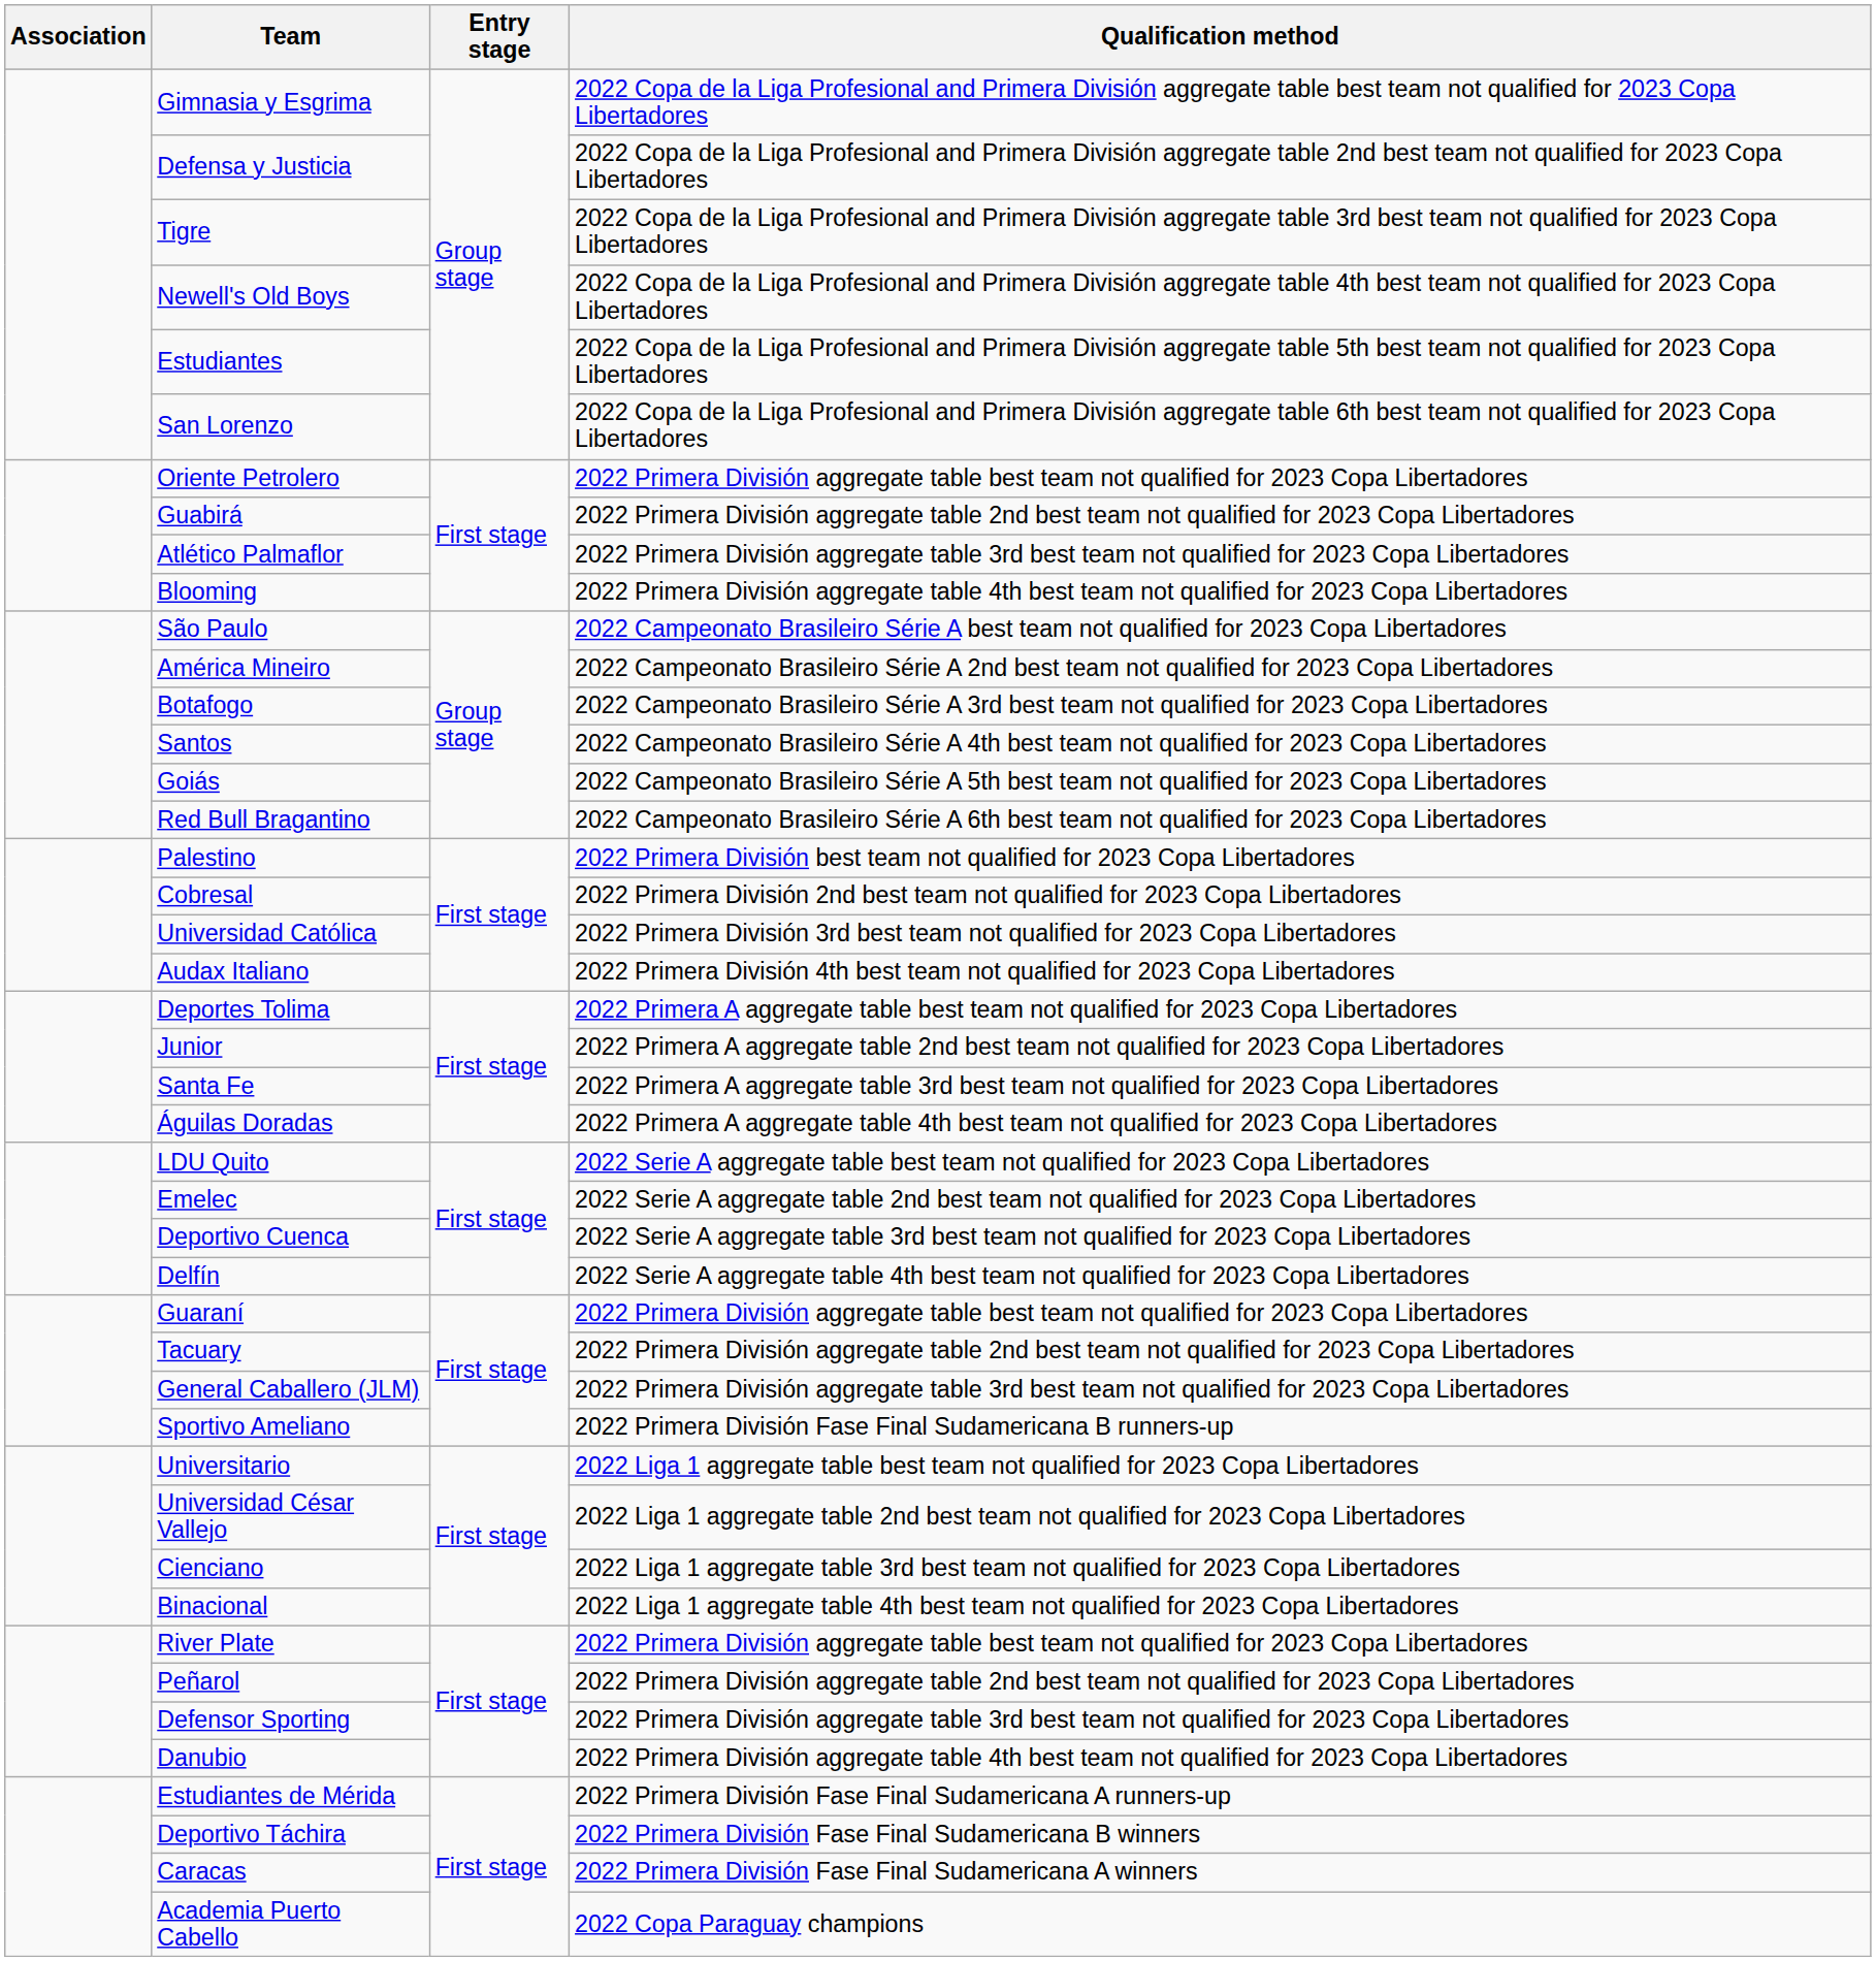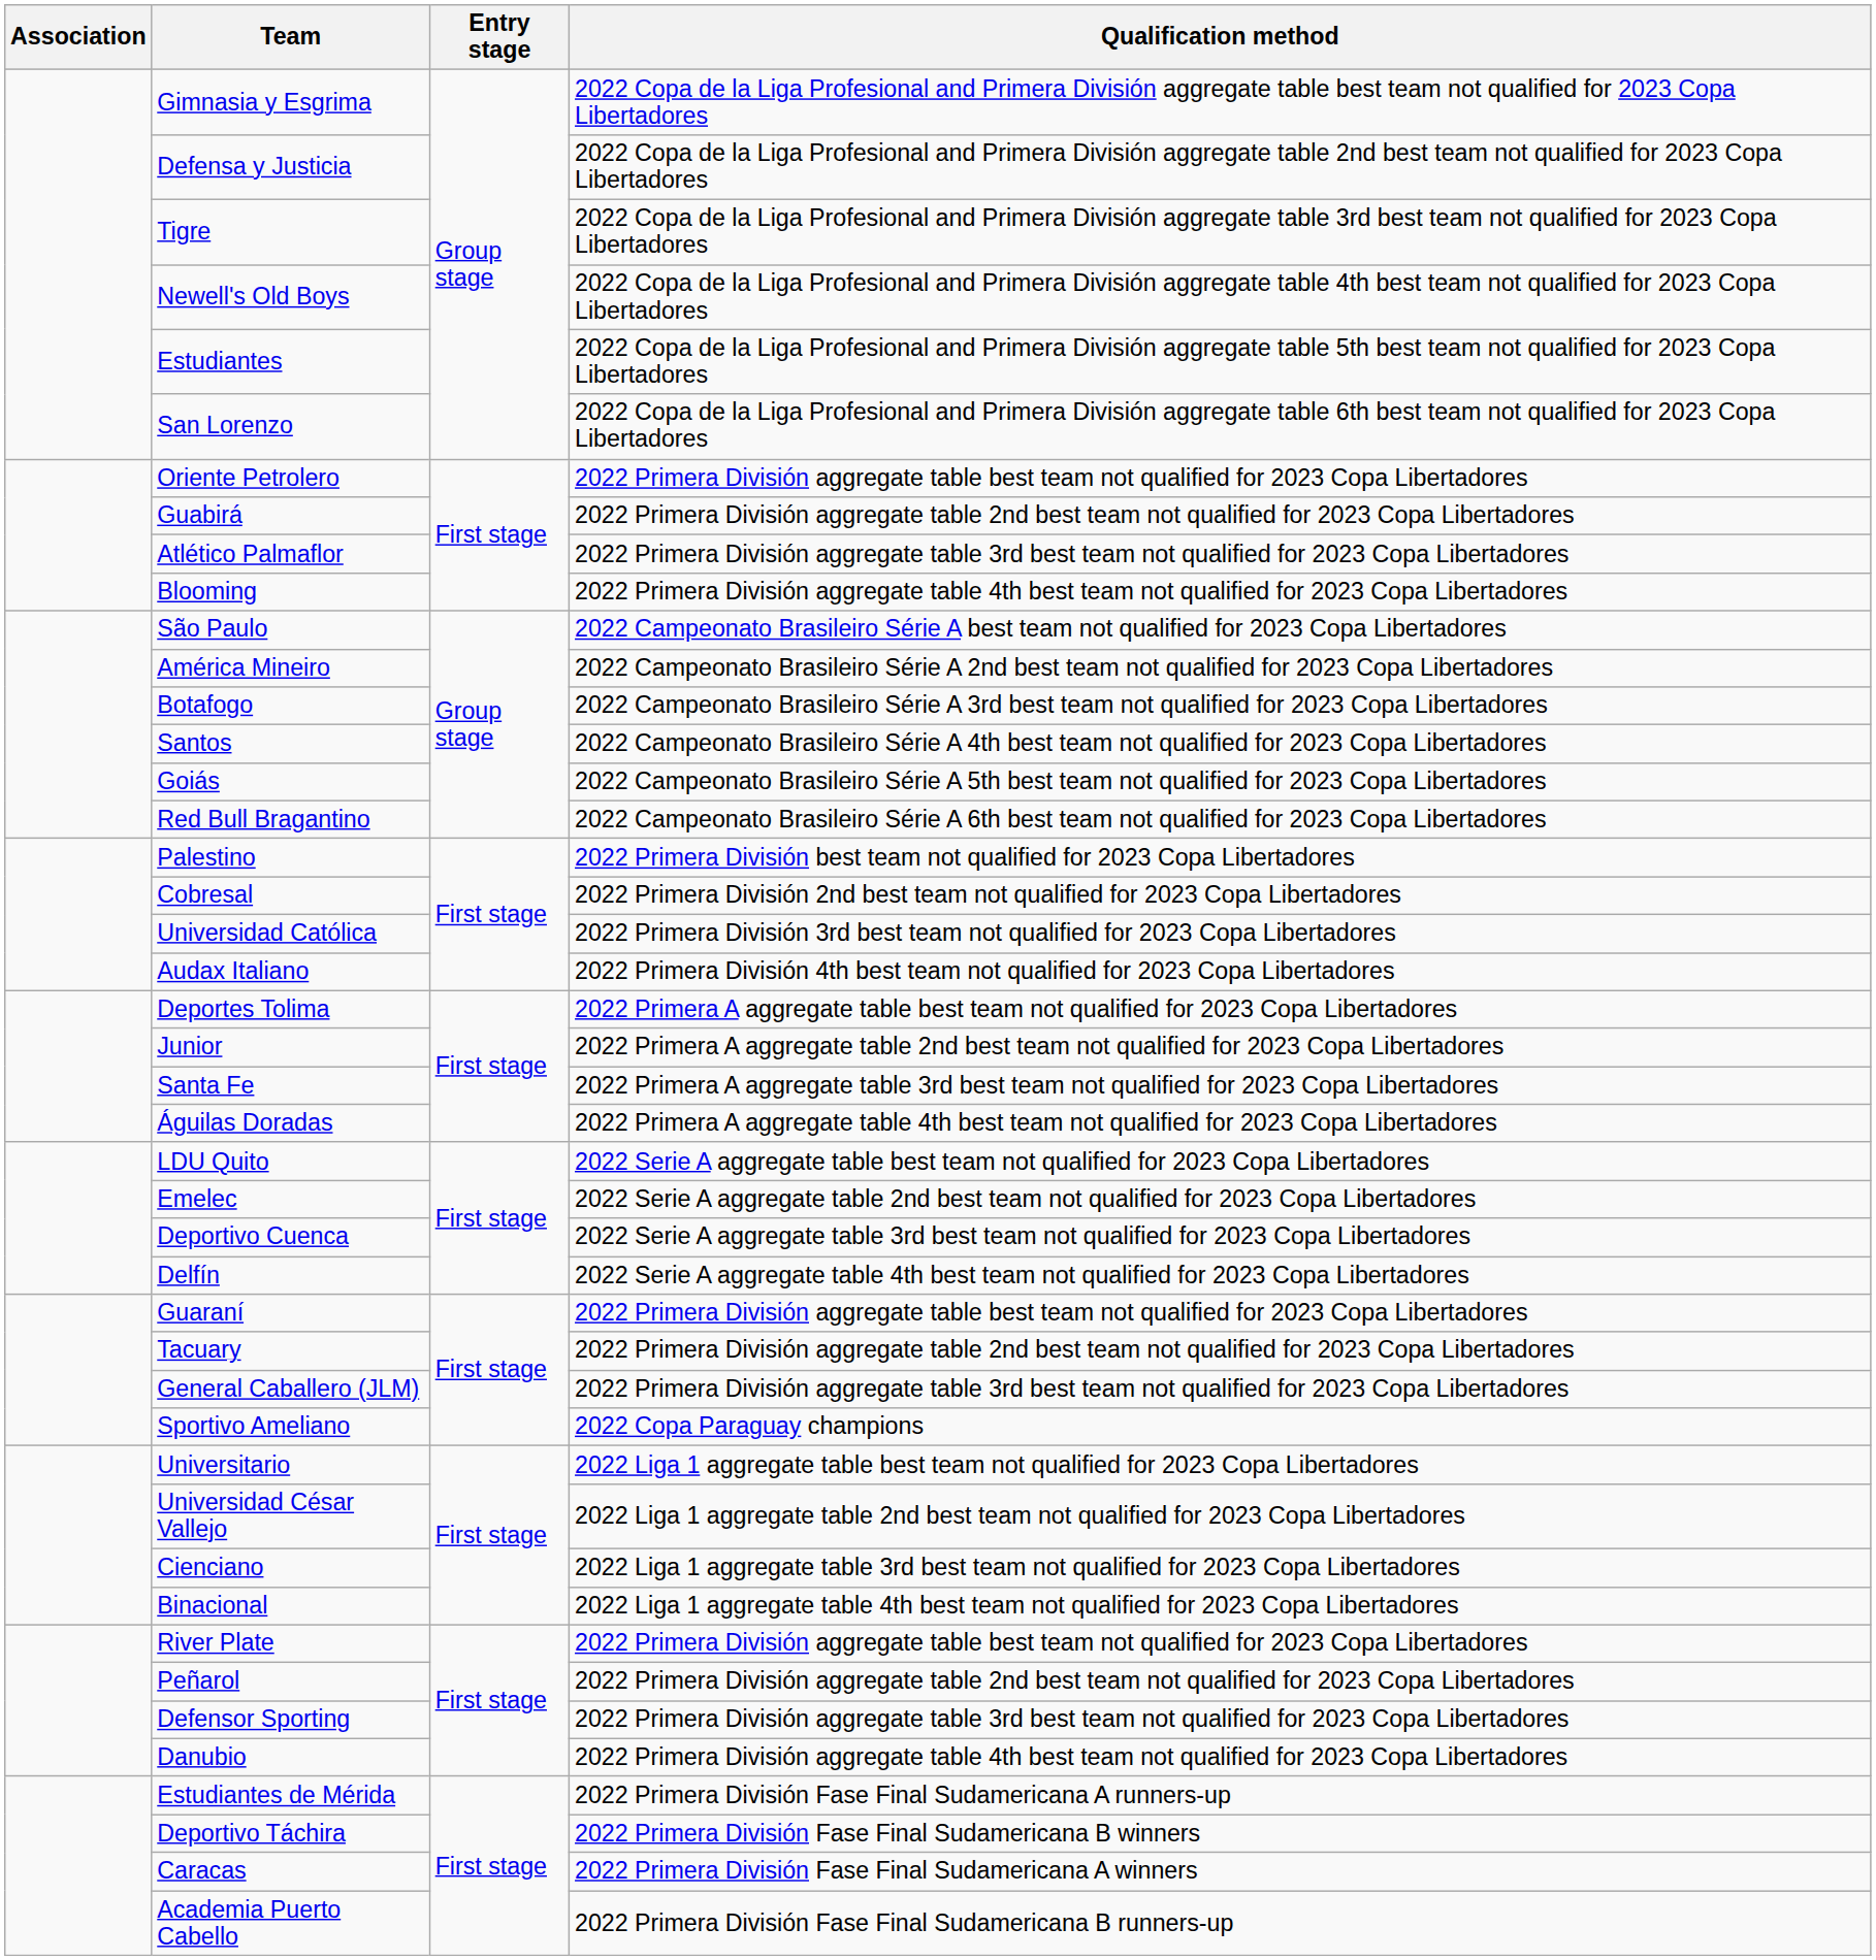Sportivo Ameliano | Qualification method: 2022 Primera División Fase Final Sudamericana B runners-up -> 2022 Copa Paraguay champions
Academia Puerto Cabello | Qualification method: 2022 Copa Paraguay champions -> 2022 Primera División Fase Final Sudamericana B runners-up
